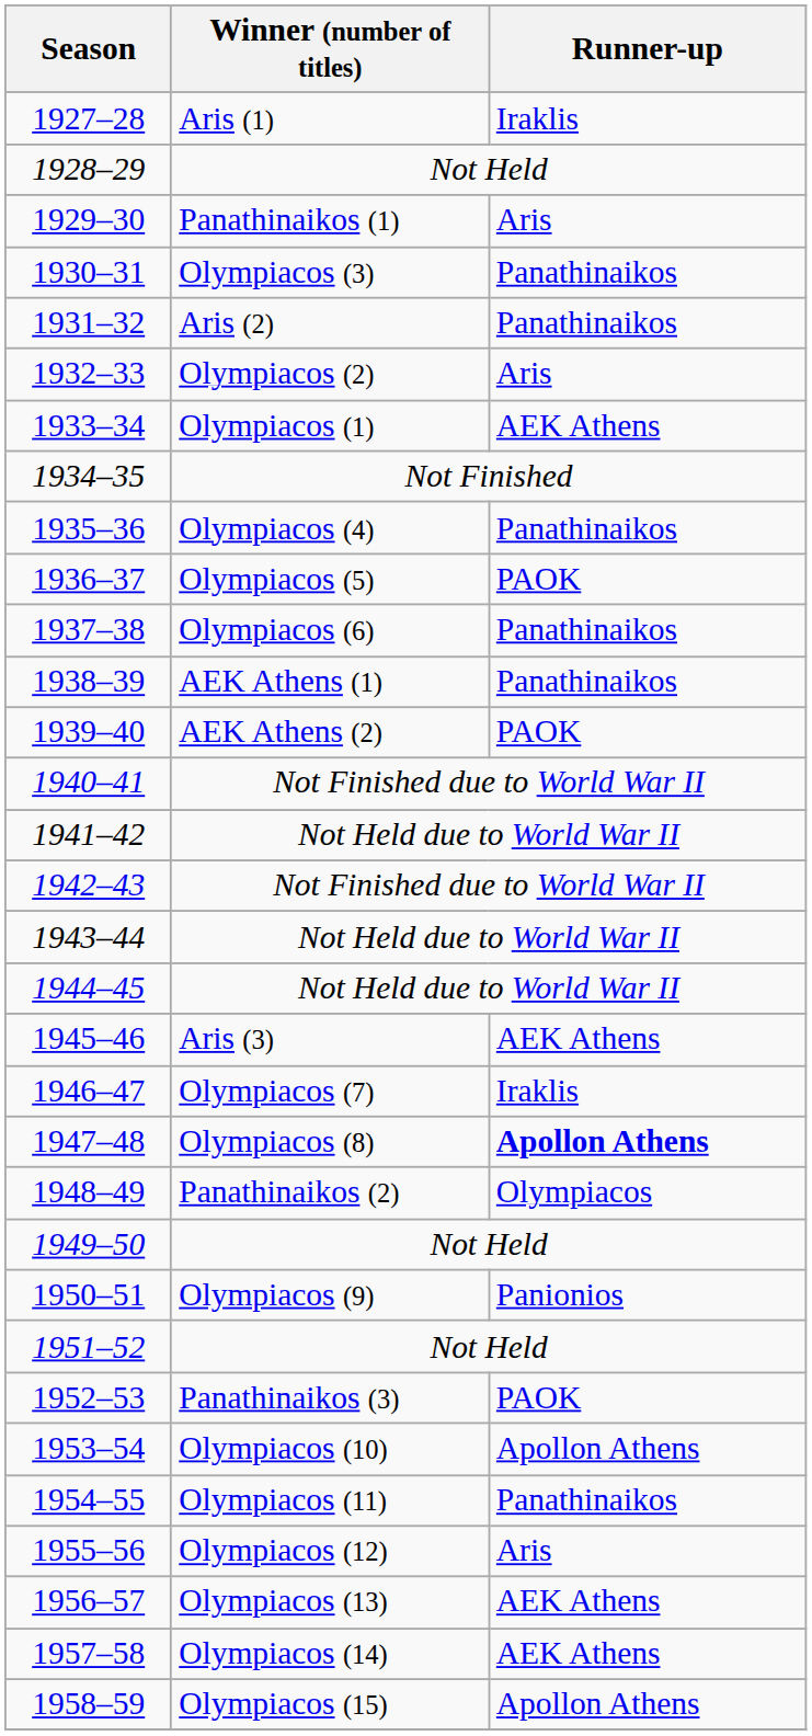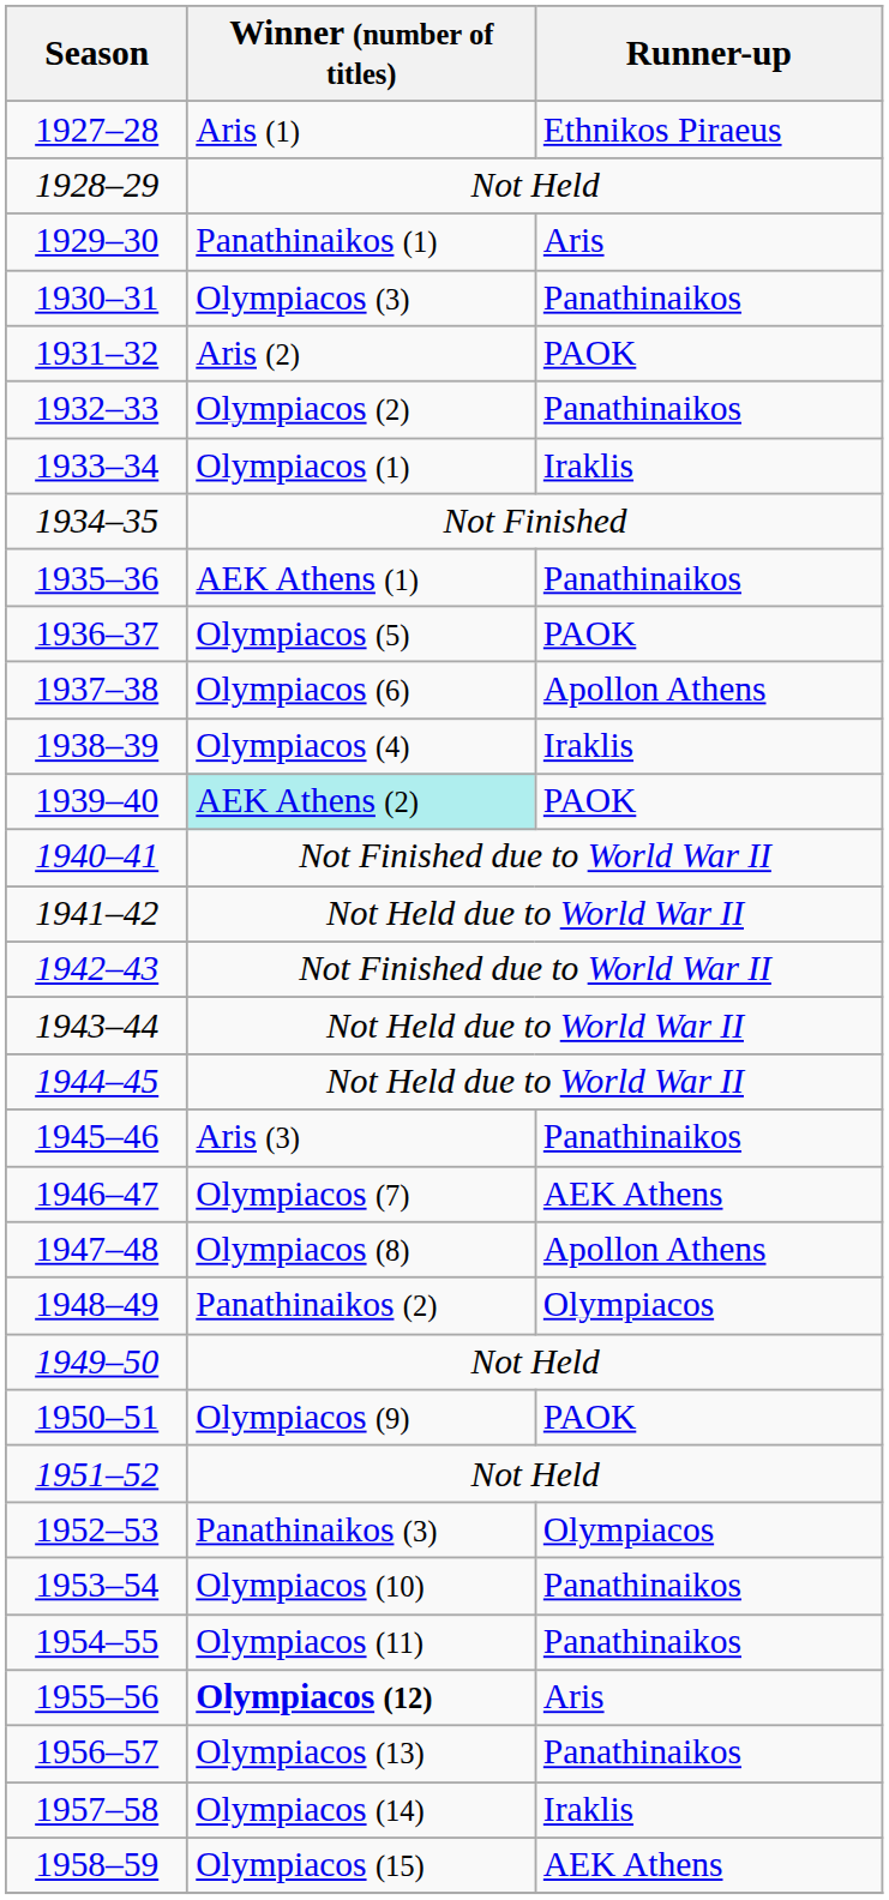1927–28 | Runner-up: Iraklis -> Ethnikos Piraeus
1931–32 | Runner-up: Panathinaikos -> PAOK
1932–33 | Runner-up: Aris -> Panathinaikos
1933–34 | Runner-up: AEK Athens -> Iraklis
1935–36 | Winner (number of titles): Olympiacos (4) -> AEK Athens (1)
1937–38 | Runner-up: Panathinaikos -> Apollon Athens
1938–39 | Winner (number of titles): AEK Athens (1) -> Olympiacos (4)
1938–39 | Runner-up: Panathinaikos -> Iraklis
1939–40 | Winner (number of titles): no background -> paleturquoise background
1945–46 | Runner-up: AEK Athens -> Panathinaikos
1946–47 | Runner-up: Iraklis -> AEK Athens
1947–48 | Runner-up: bold -> normal
1950–51 | Runner-up: Panionios -> PAOK
1952–53 | Runner-up: PAOK -> Olympiacos
1953–54 | Runner-up: Apollon Athens -> Panathinaikos
1955–56 | Winner (number of titles): normal -> bold
1956–57 | Runner-up: AEK Athens -> Panathinaikos
1957–58 | Runner-up: AEK Athens -> Iraklis
1958–59 | Runner-up: Apollon Athens -> AEK Athens
